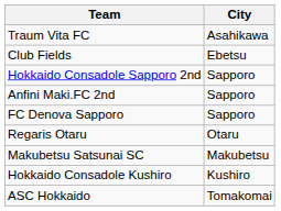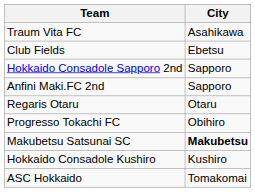- row: FC Denova Sapporo | Sapporo
+ row: Progresso Tokachi FC | Obihiro
Makubetsu Satsunai SC | City: normal -> bold
